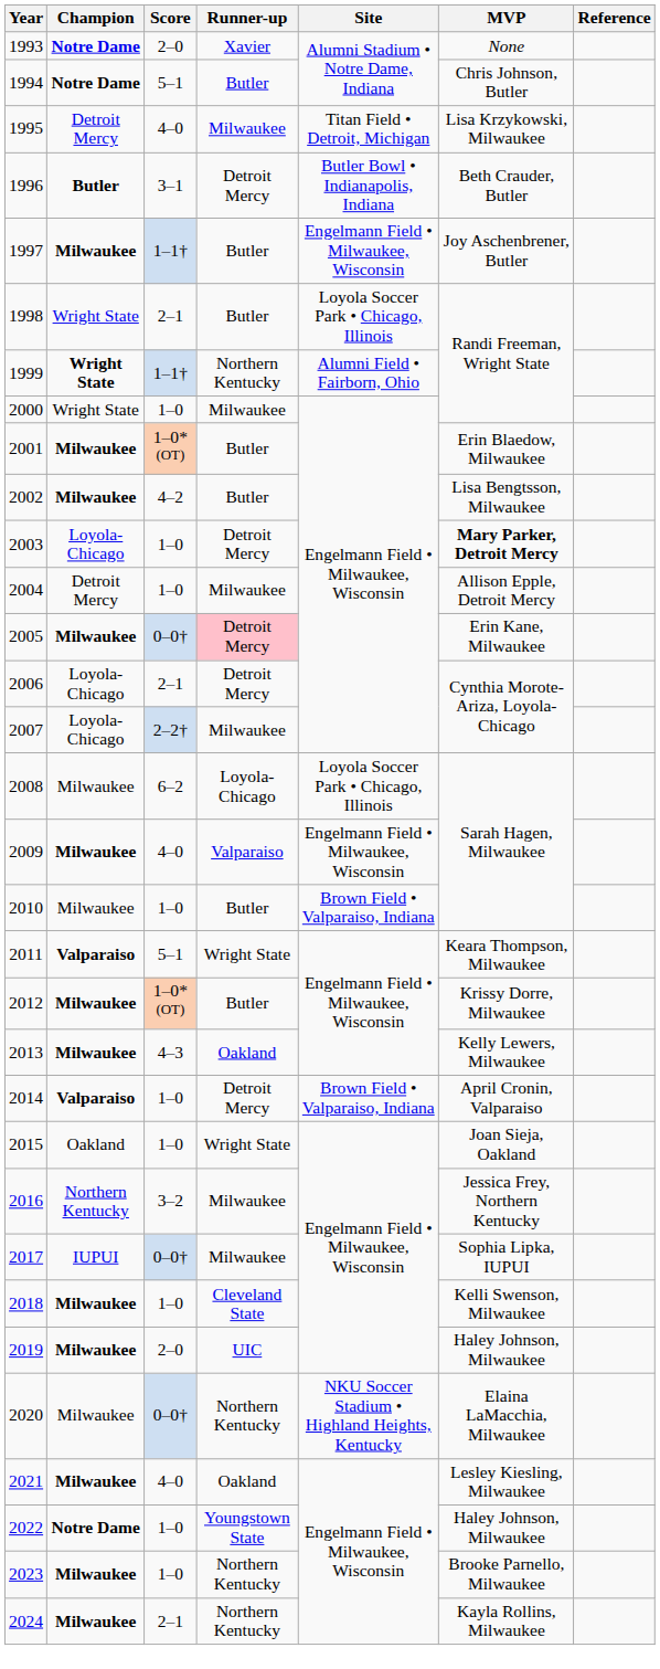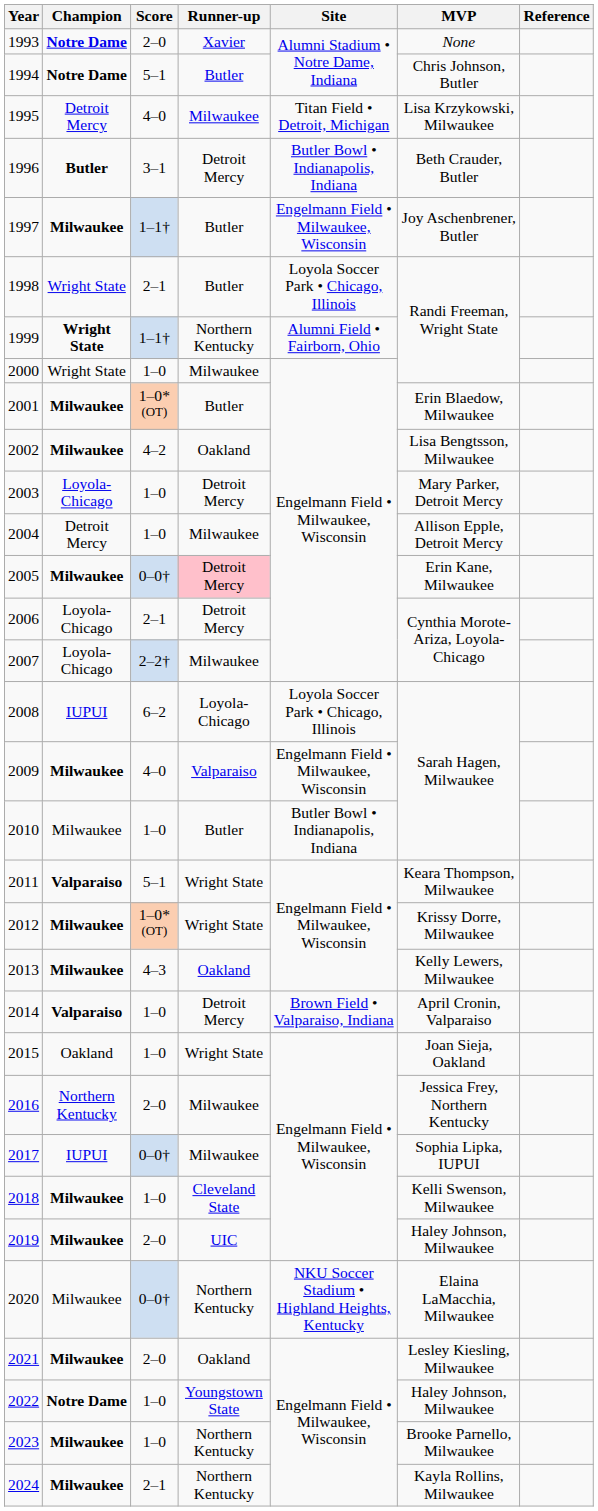2002 | Runner-up: Butler -> Oakland
2003 | MVP: bold -> normal
2008 | Champion: Milwaukee -> IUPUI
2010 | Site: Brown Field • Valparaiso, Indiana -> Butler Bowl • Indianapolis, Indiana
2012 | Runner-up: Butler -> Wright State
2016 | Score: 3–2 -> 2–0
2021 | Score: 4–0 -> 2–0
